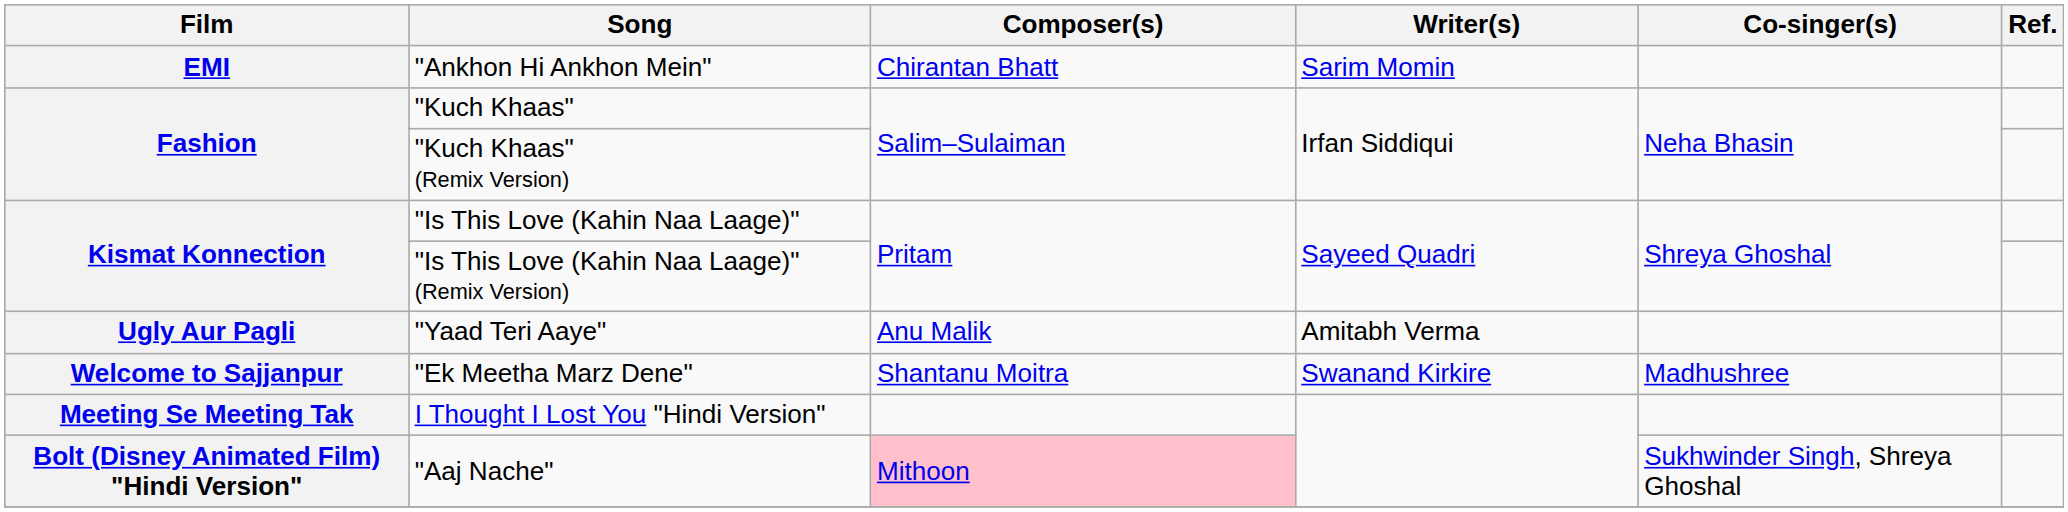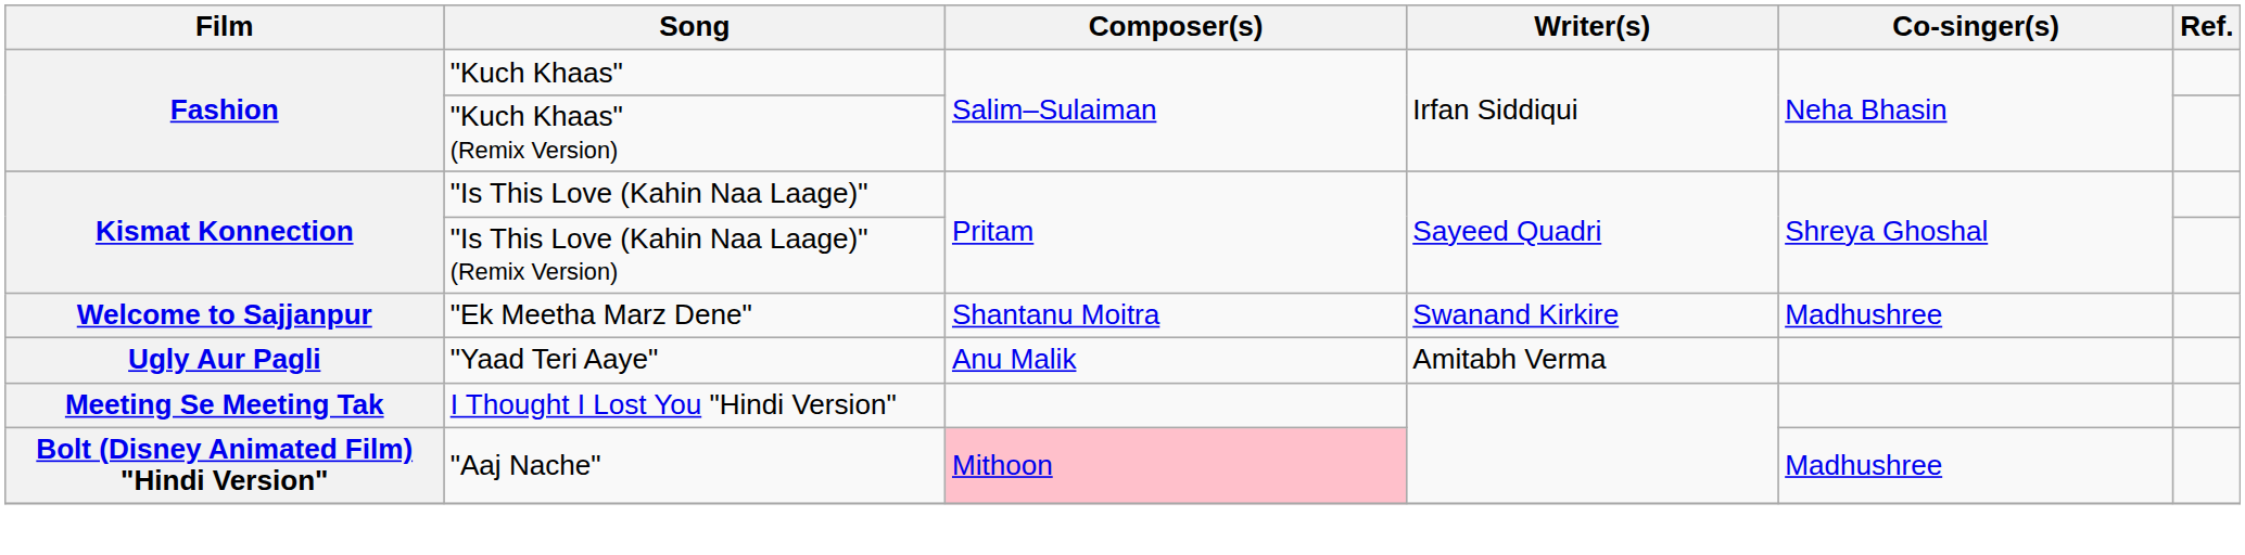- row: EMI | "Ankhon Hi Ankhon Mein" | Chirantan Bhatt | Sarim Momin
rows swapped: "Yaad Teri Aaye" <-> "Ek Meetha Marz Dene"
"Aaj Nache" | Co-singer(s): Sukhwinder Singh, Shreya Ghoshal -> Madhushree
